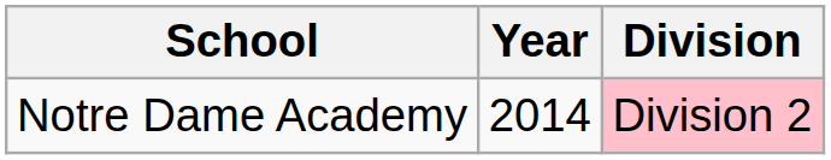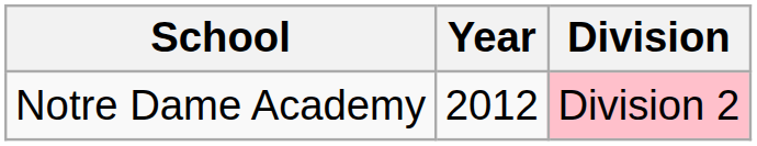Notre Dame Academy | Year: 2014 -> 2012
